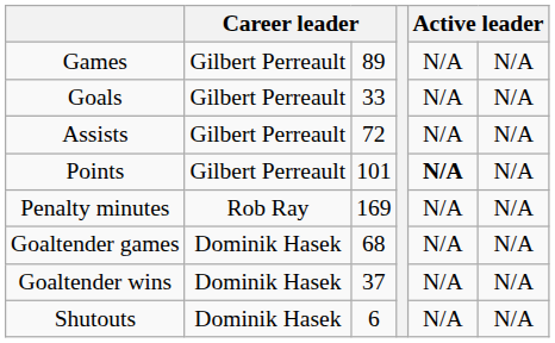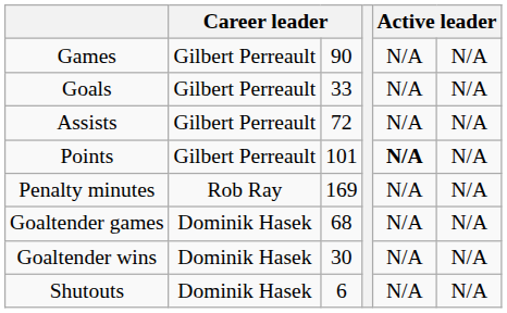Games | column 3: 89 -> 90
Goaltender wins | column 3: 37 -> 30
